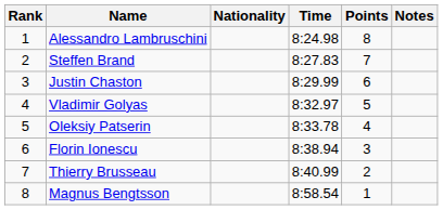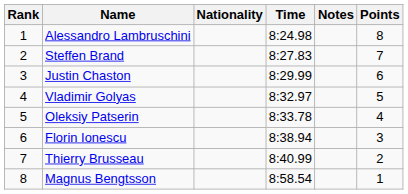columns swapped: Notes <-> Points
